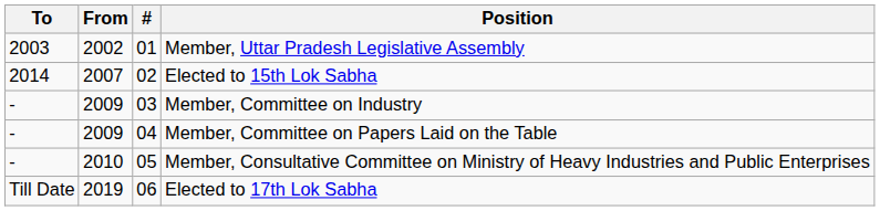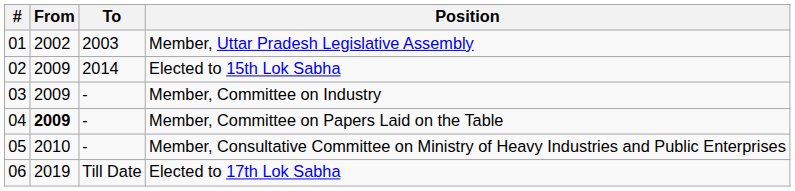columns swapped: # <-> To
Elected to 15th Lok Sabha | From: 2007 -> 2009
Member, Committee on Papers Laid on the Table | From: normal -> bold
